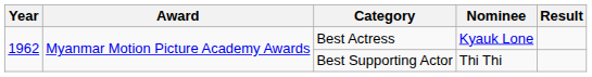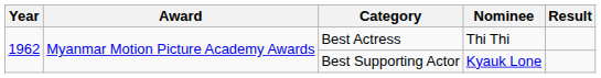Best Actress | Nominee: Kyauk Lone -> Thi Thi
Best Supporting Actor | Nominee: Thi Thi -> Kyauk Lone
